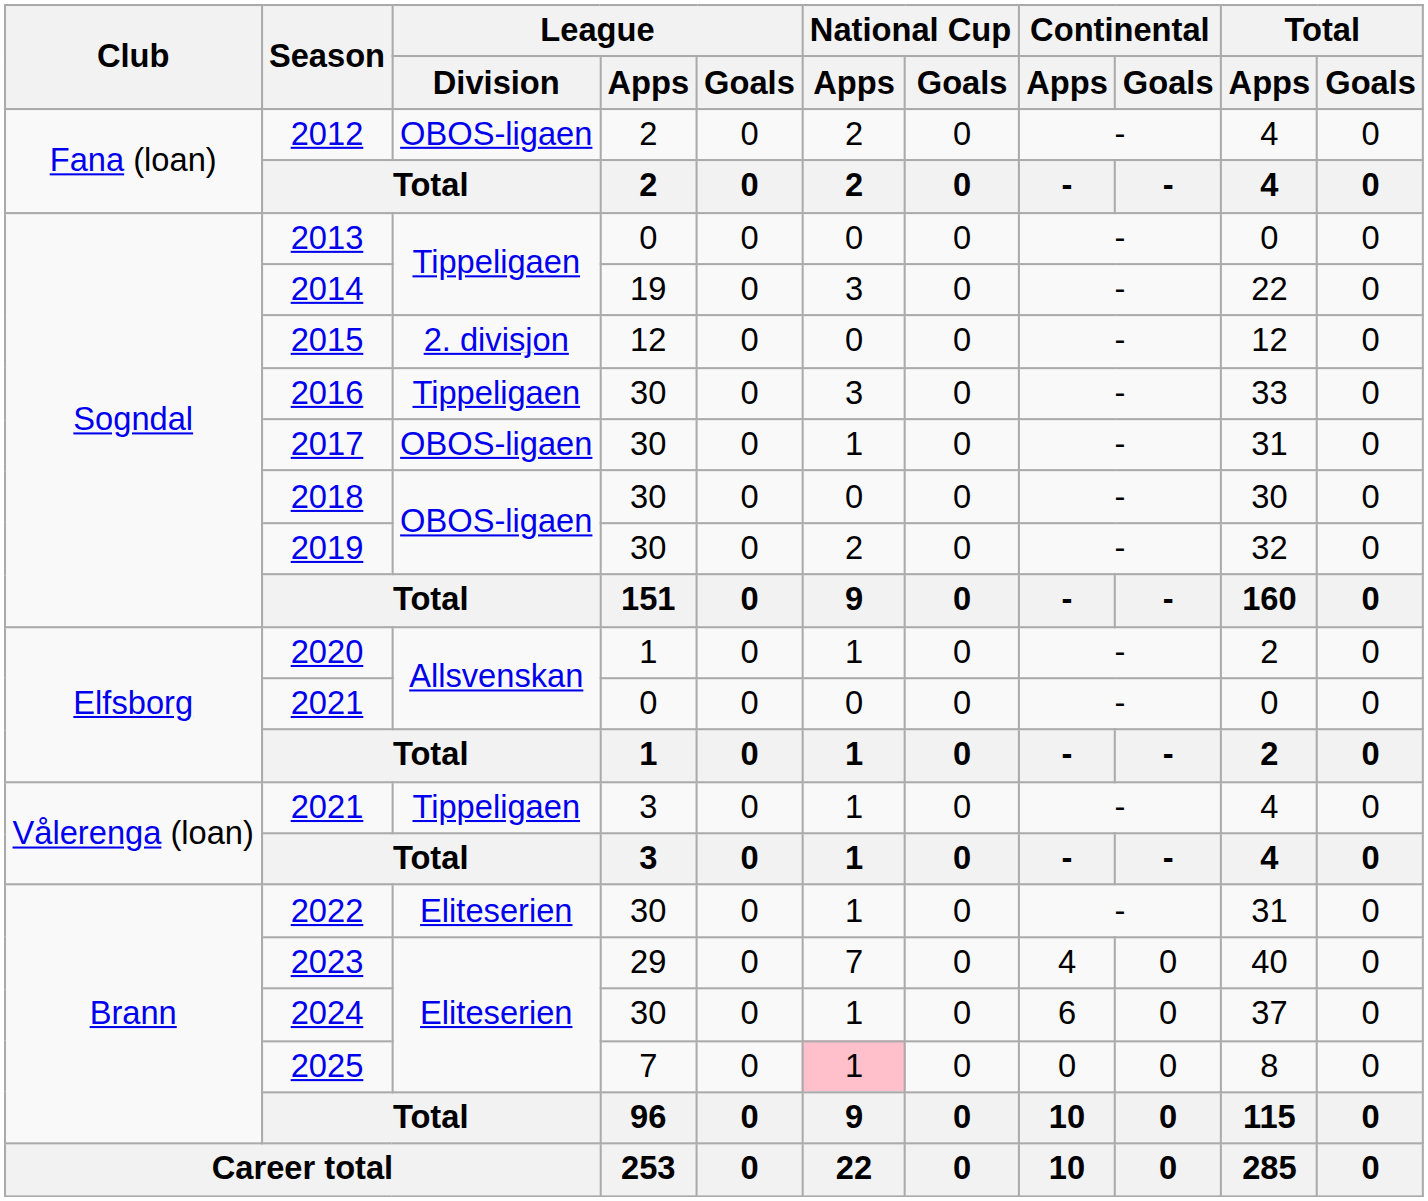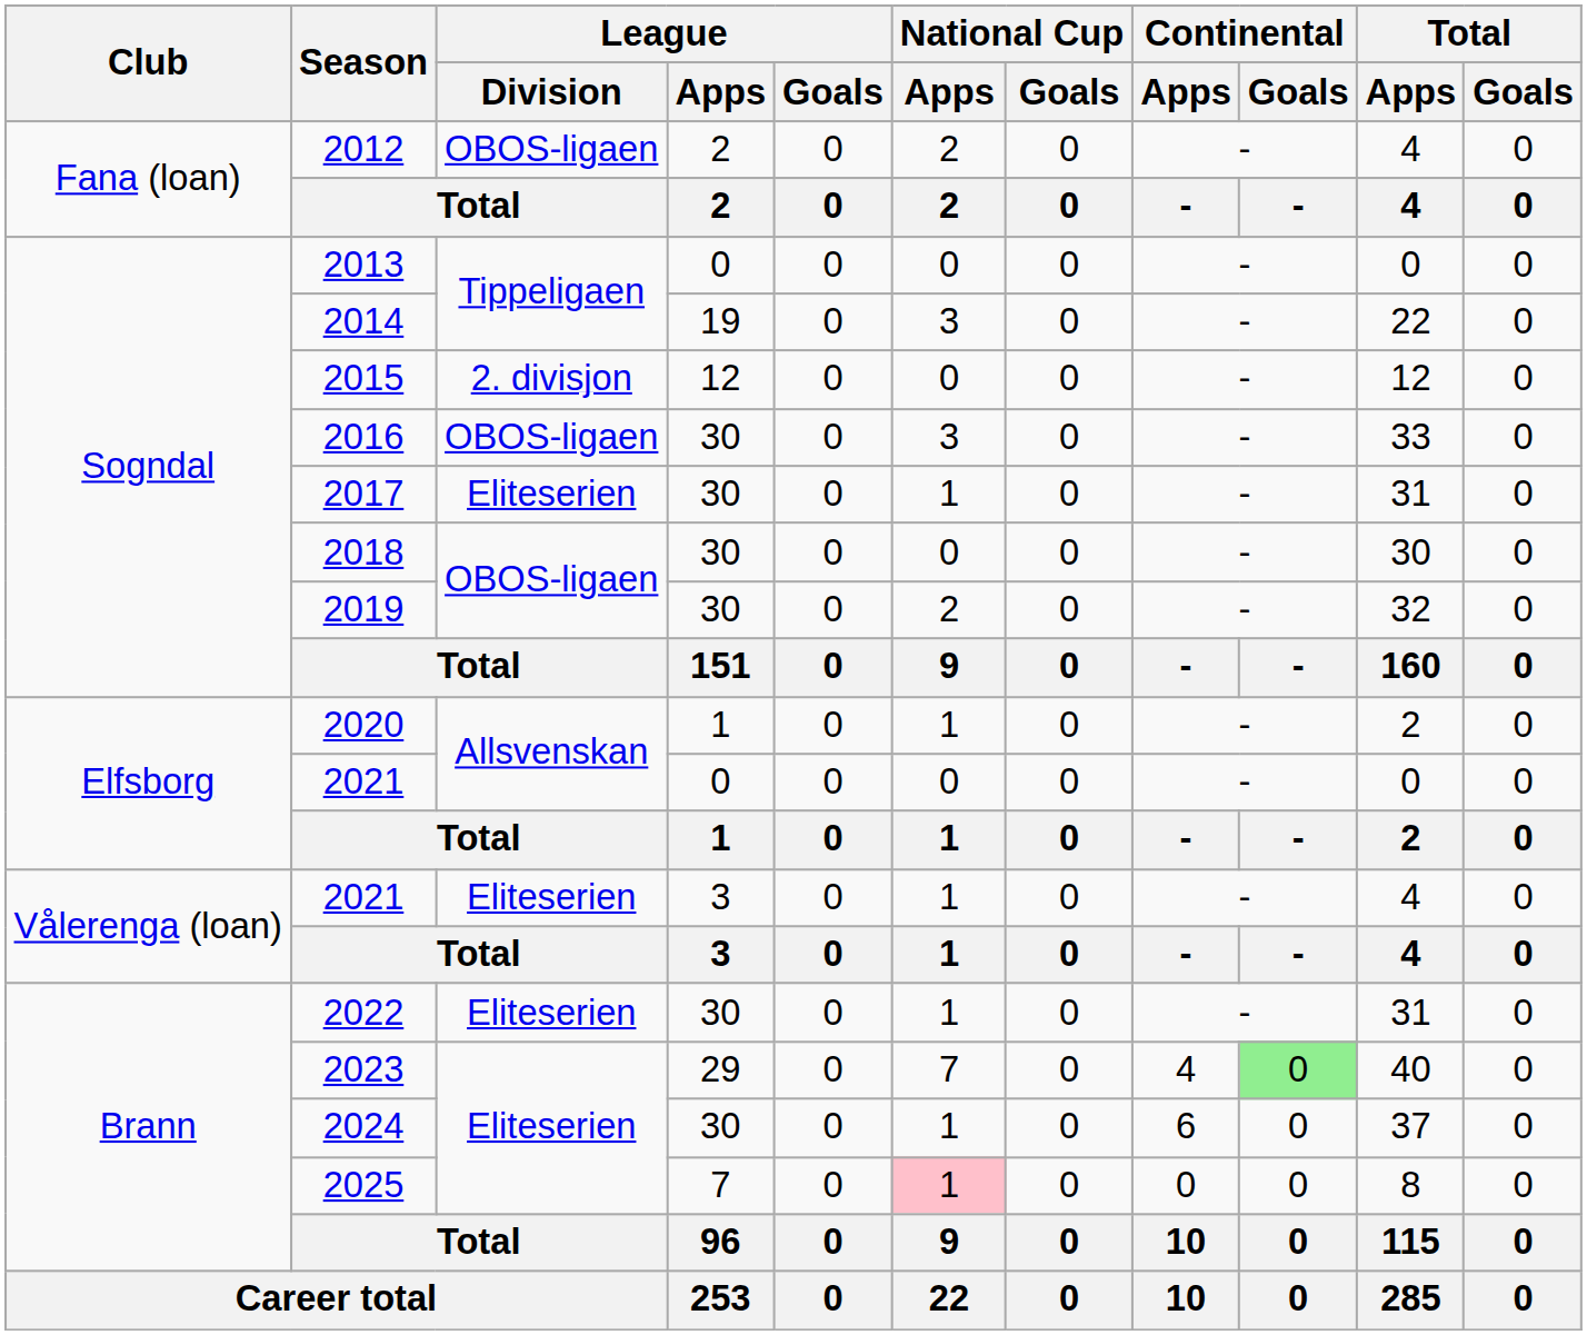2016 | League / Division: Tippeligaen -> OBOS-ligaen
2017 | League / Division: OBOS-ligaen -> Eliteserien
2021 / 3 | League / Division: Tippeligaen -> Eliteserien
2023 | Continental / Goals: no background -> lightgreen background
